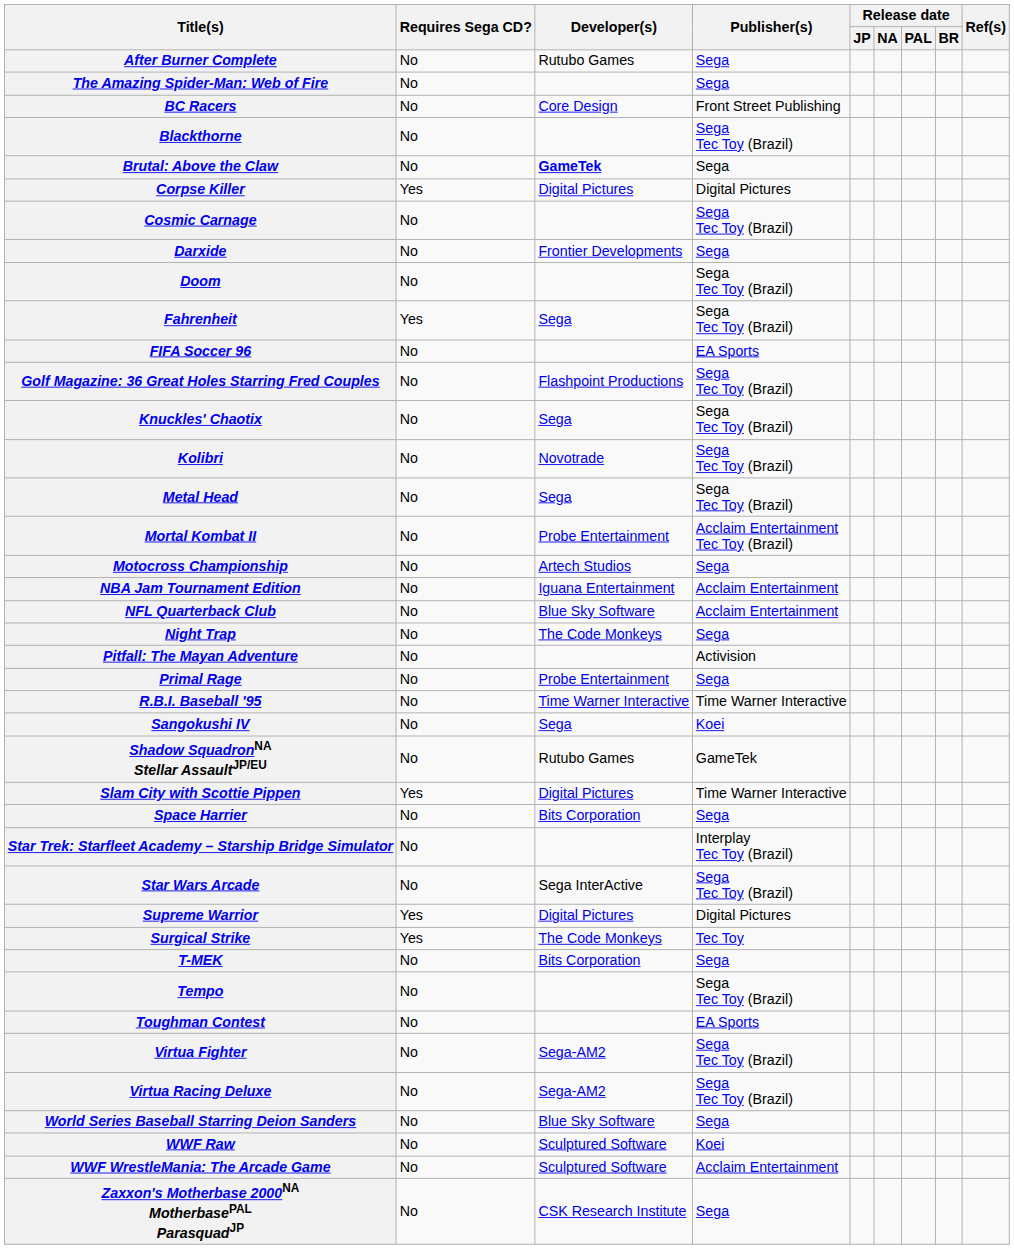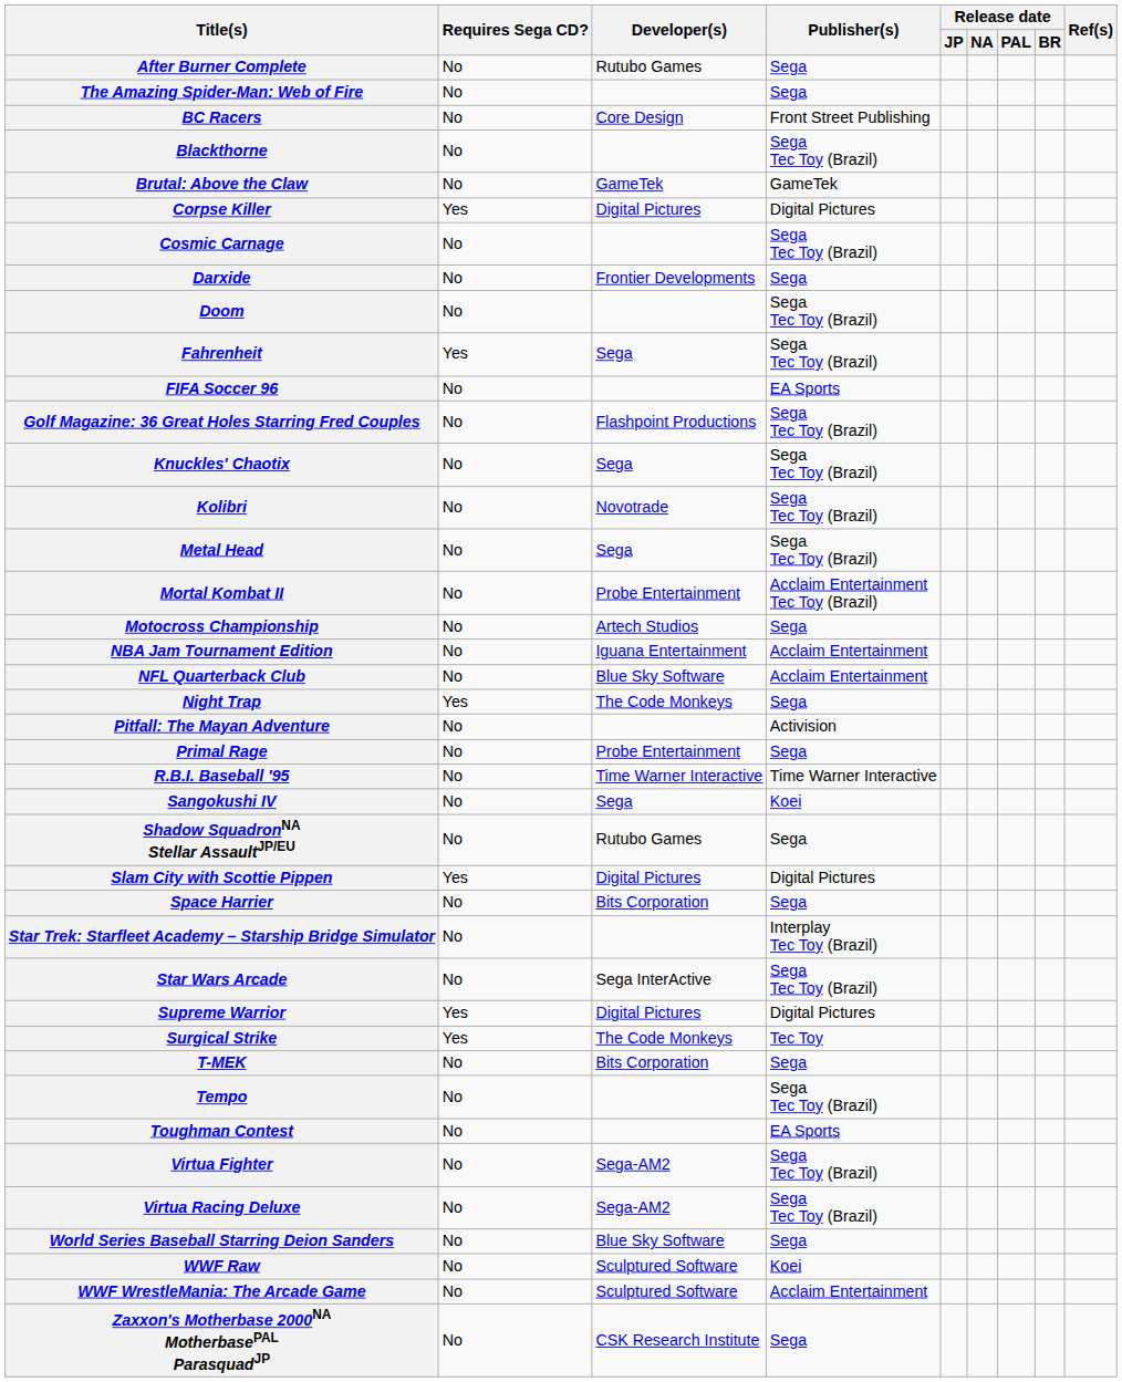Brutal: Above the Claw | Developer(s): bold -> normal
Brutal: Above the Claw | Publisher(s): Sega -> GameTek
Night Trap | Requires Sega CD?: No -> Yes
Shadow SquadronNA Stellar AssaultJP/EU | Publisher(s): GameTek -> Sega
Slam City with Scottie Pippen | Publisher(s): Time Warner Interactive -> Digital Pictures
